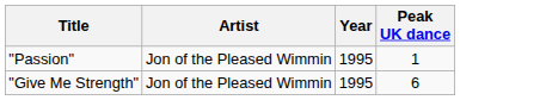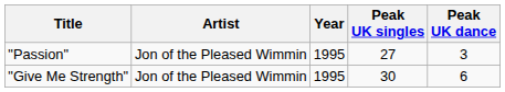+ column: Peak UK singles | 27 | 30
"Passion" | Peak UK dance: 1 -> 3
